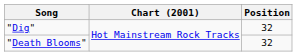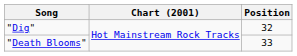"Death Blooms" | Position: 32 -> 33
